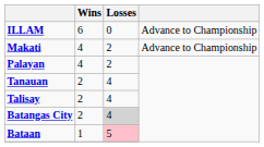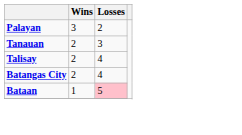- row: ILLAM | 6 | 0 | Advance to Championship
- row: Makati | 4 | 2 | Advance to Championship
Palayan | Wins: 4 -> 3
Tanauan | Losses: 4 -> 3
Batangas City | Losses: lightgrey background -> no background
